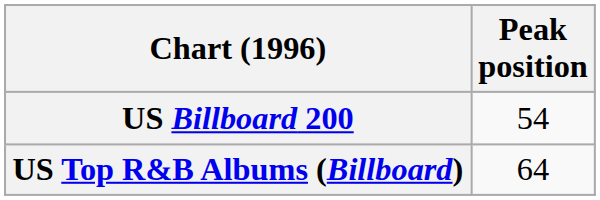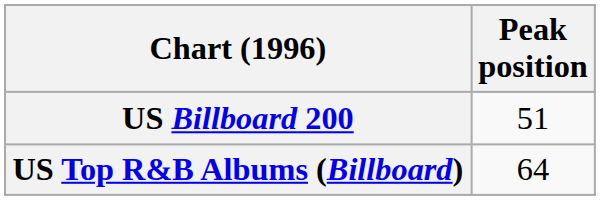US Billboard 200 | Peak position: 54 -> 51
